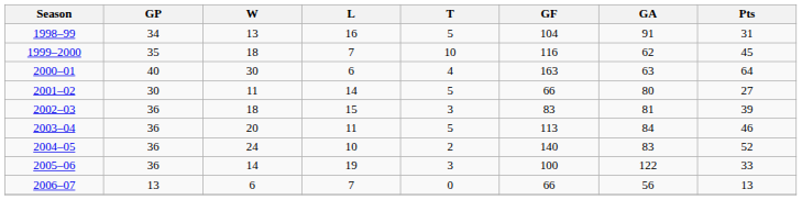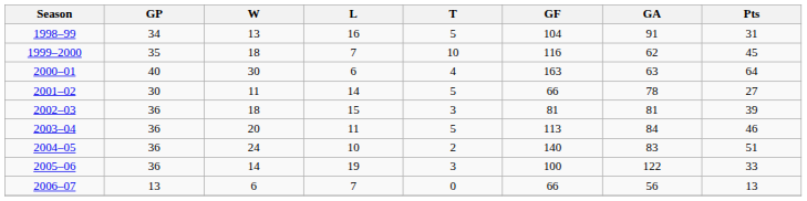2001–02 | GA: 80 -> 78
2002–03 | GF: 83 -> 81
2004–05 | Pts: 52 -> 51
